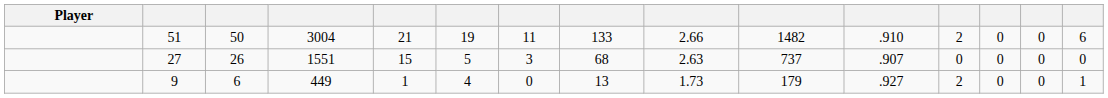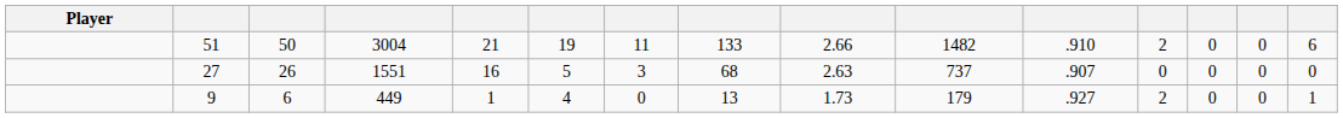27 | column 5: 15 -> 16
